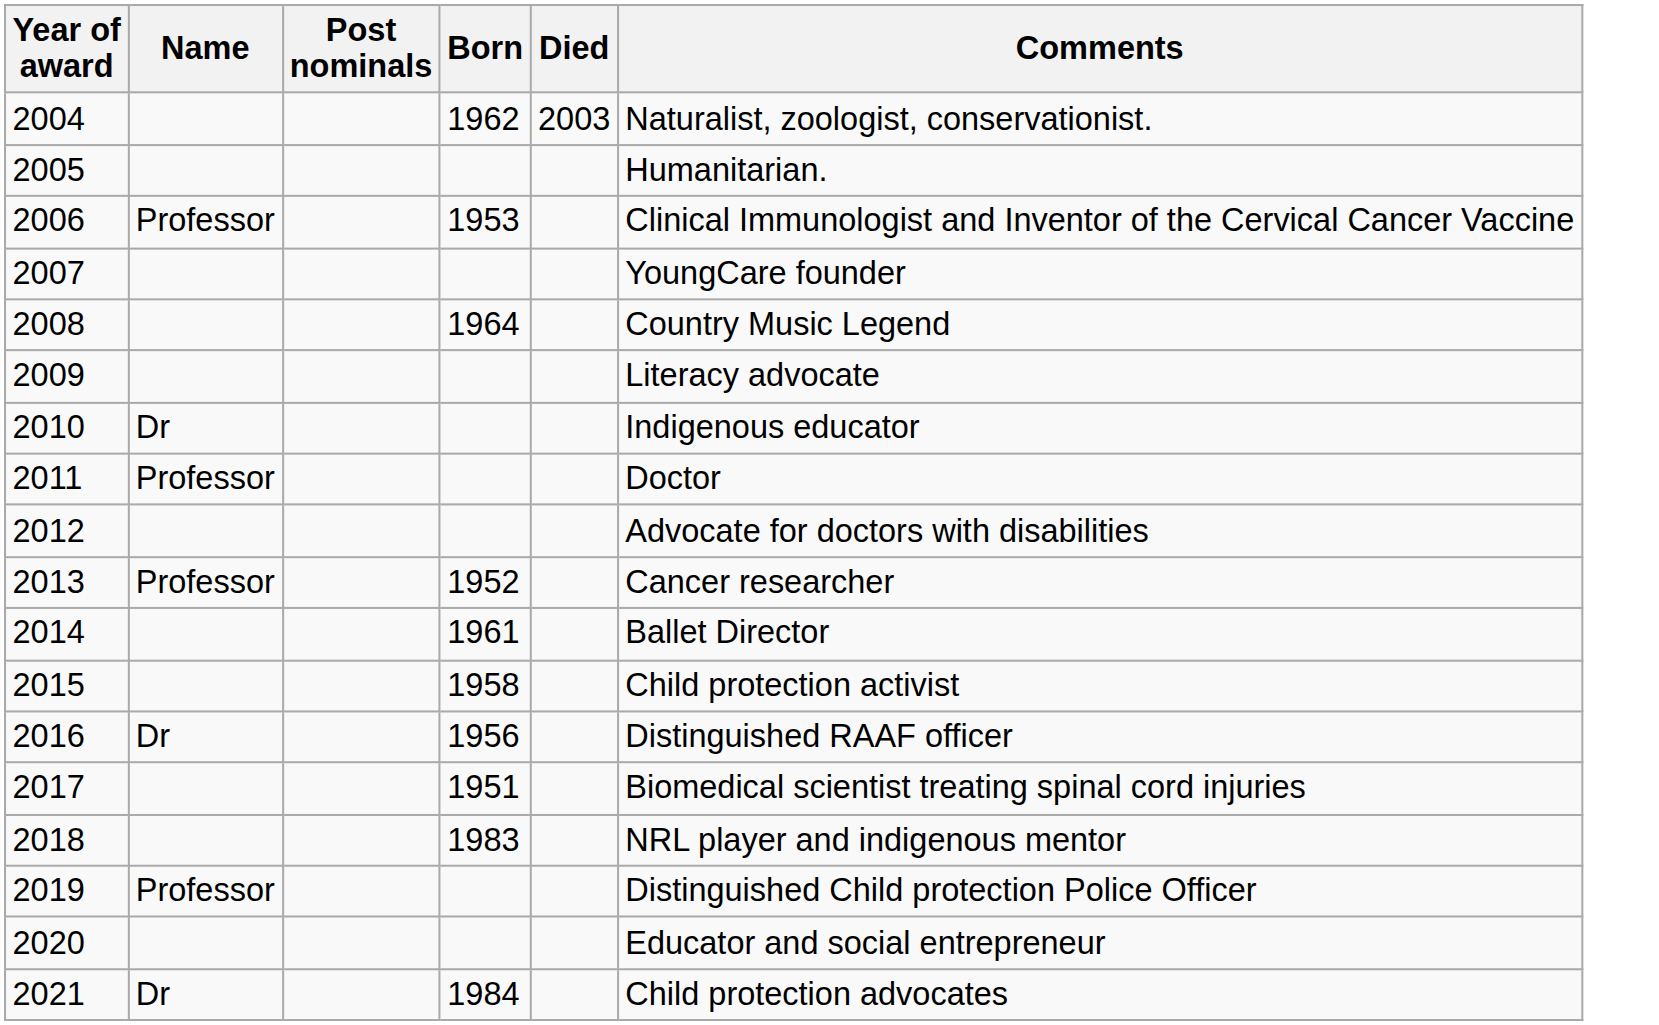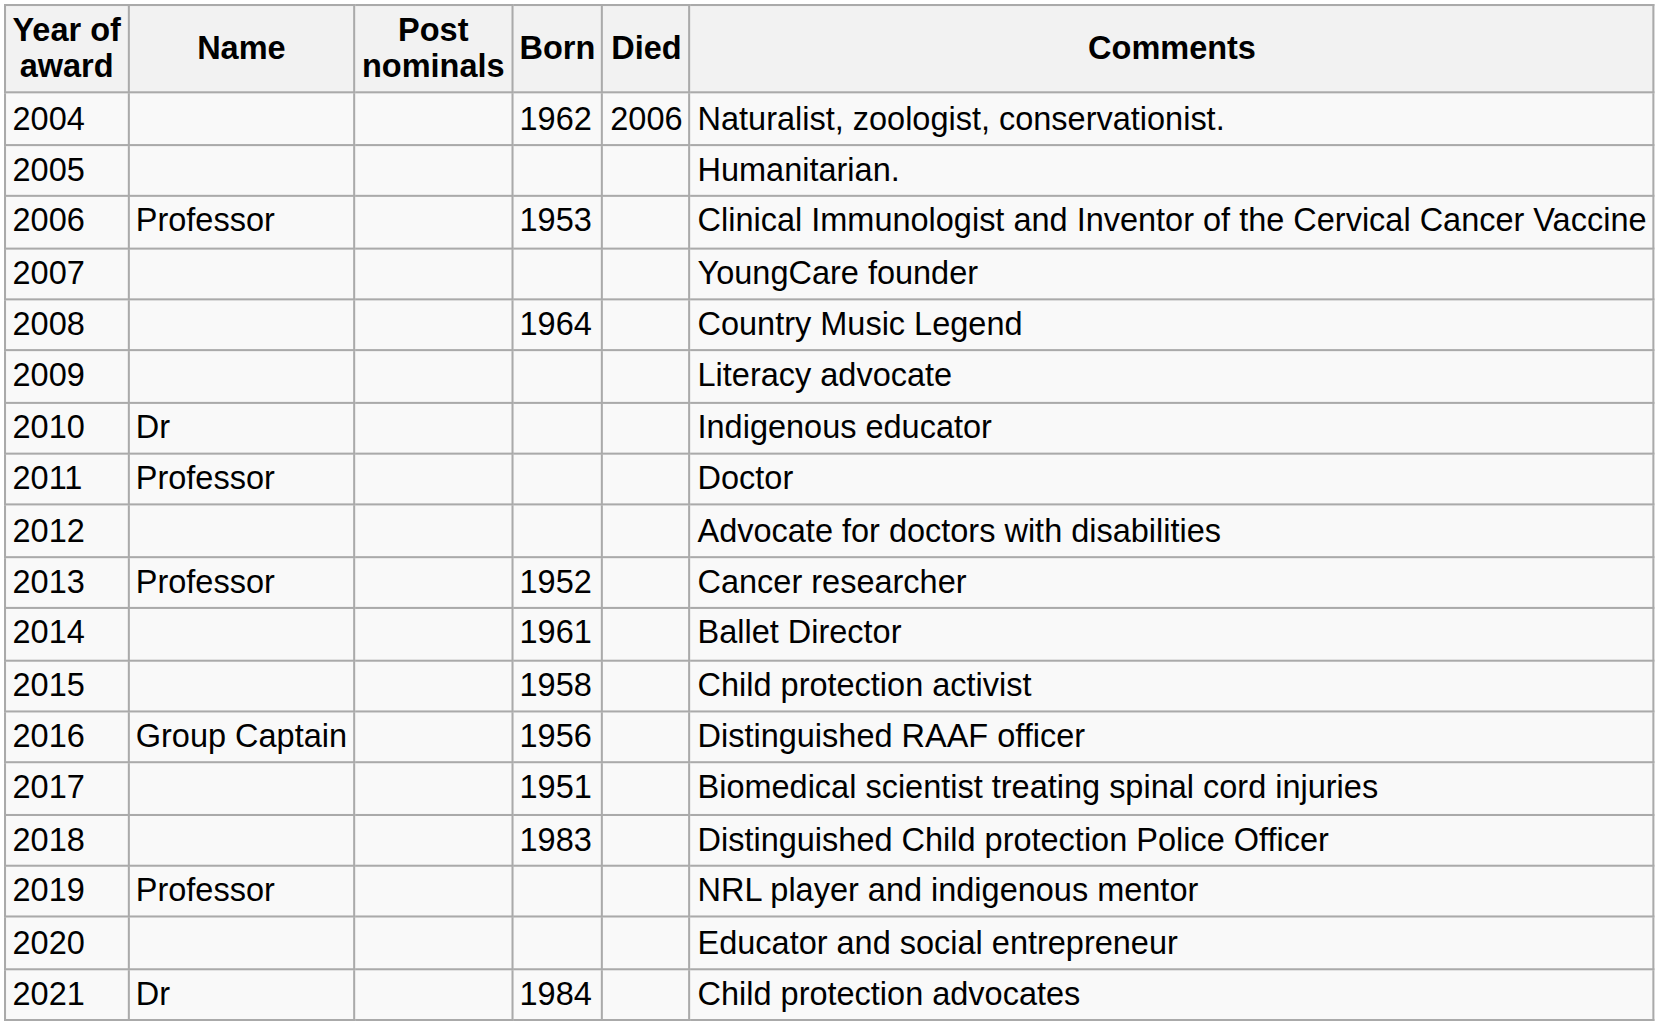2004 | Died: 2003 -> 2006
2016 | Name: Dr -> Group Captain
2018 | Comments: NRL player and indigenous mentor -> Distinguished Child protection Police Officer
2019 | Comments: Distinguished Child protection Police Officer -> NRL player and indigenous mentor
